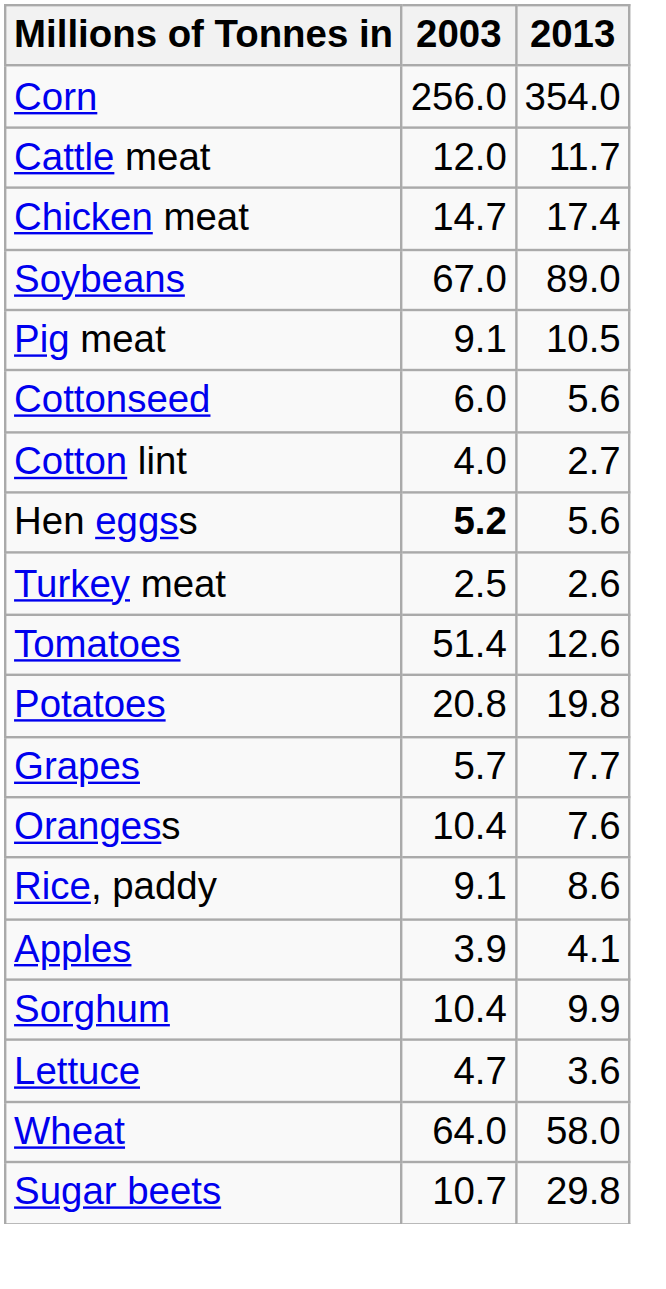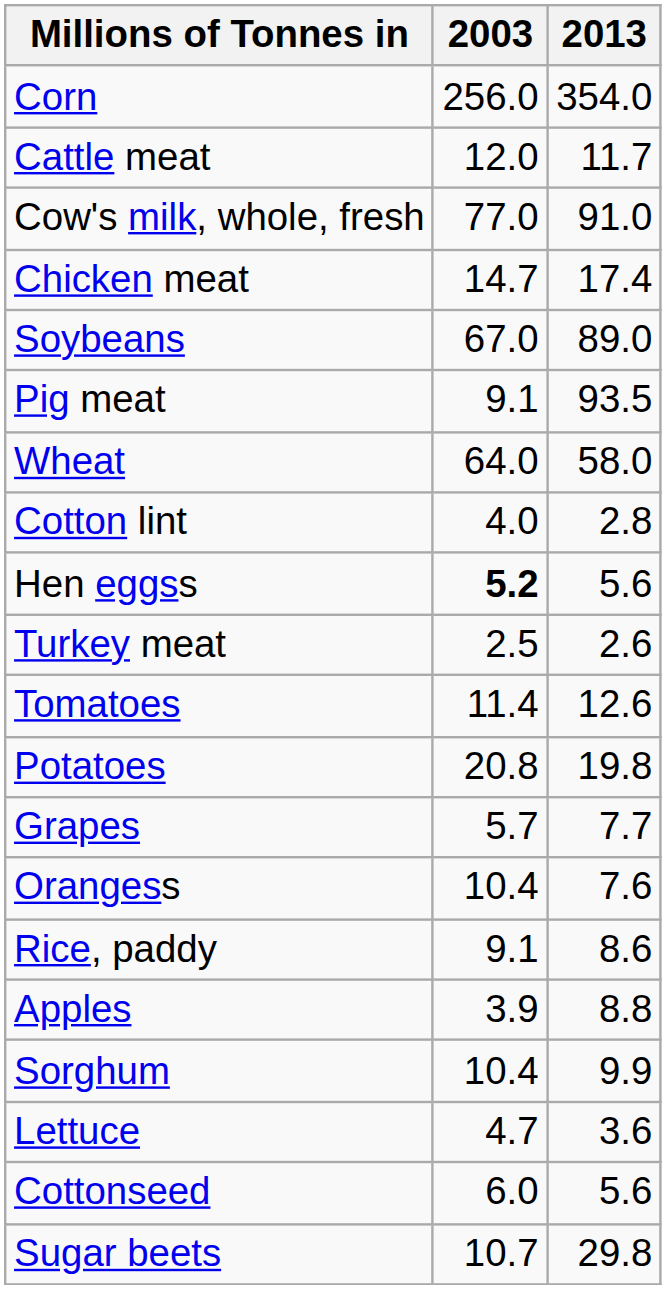+ row: Cow's milk, whole, fresh | 77.0 | 91.0
Pig meat | 2013: 10.5 -> 93.5
rows swapped: Wheat <-> Cottonseed
Cotton lint | 2013: 2.7 -> 2.8
Tomatoes | 2003: 51.4 -> 11.4
Apples | 2013: 4.1 -> 8.8
